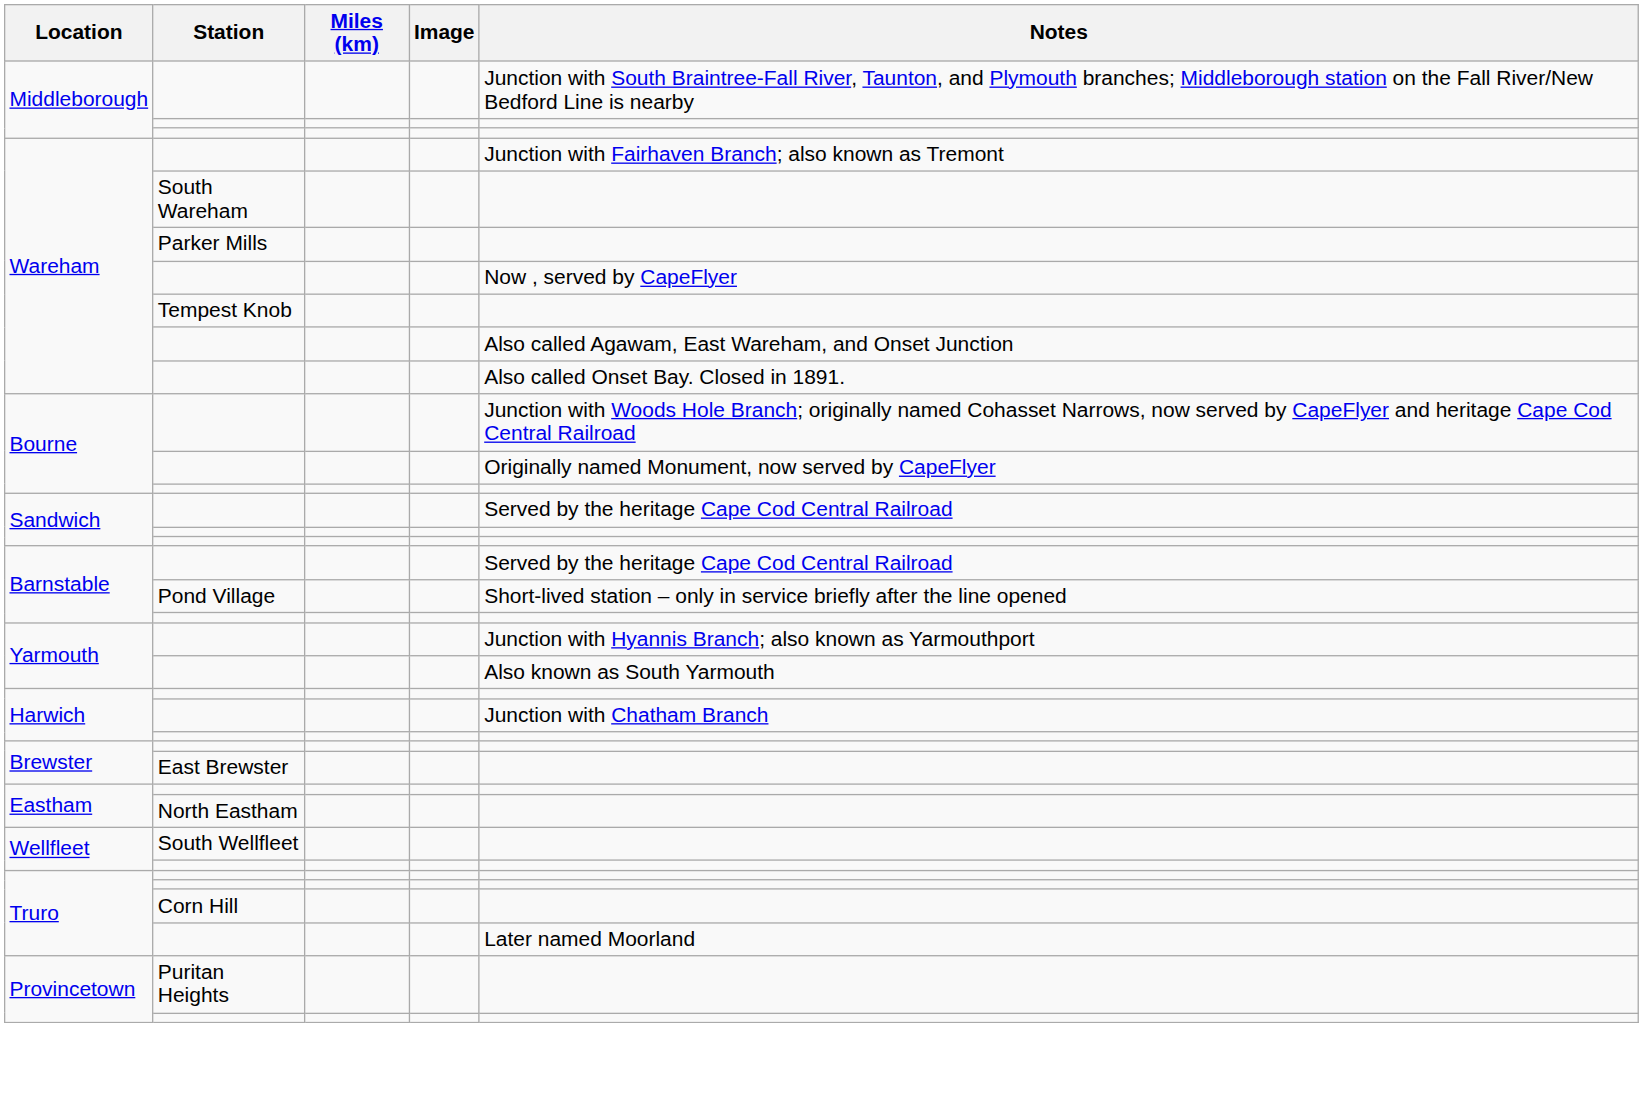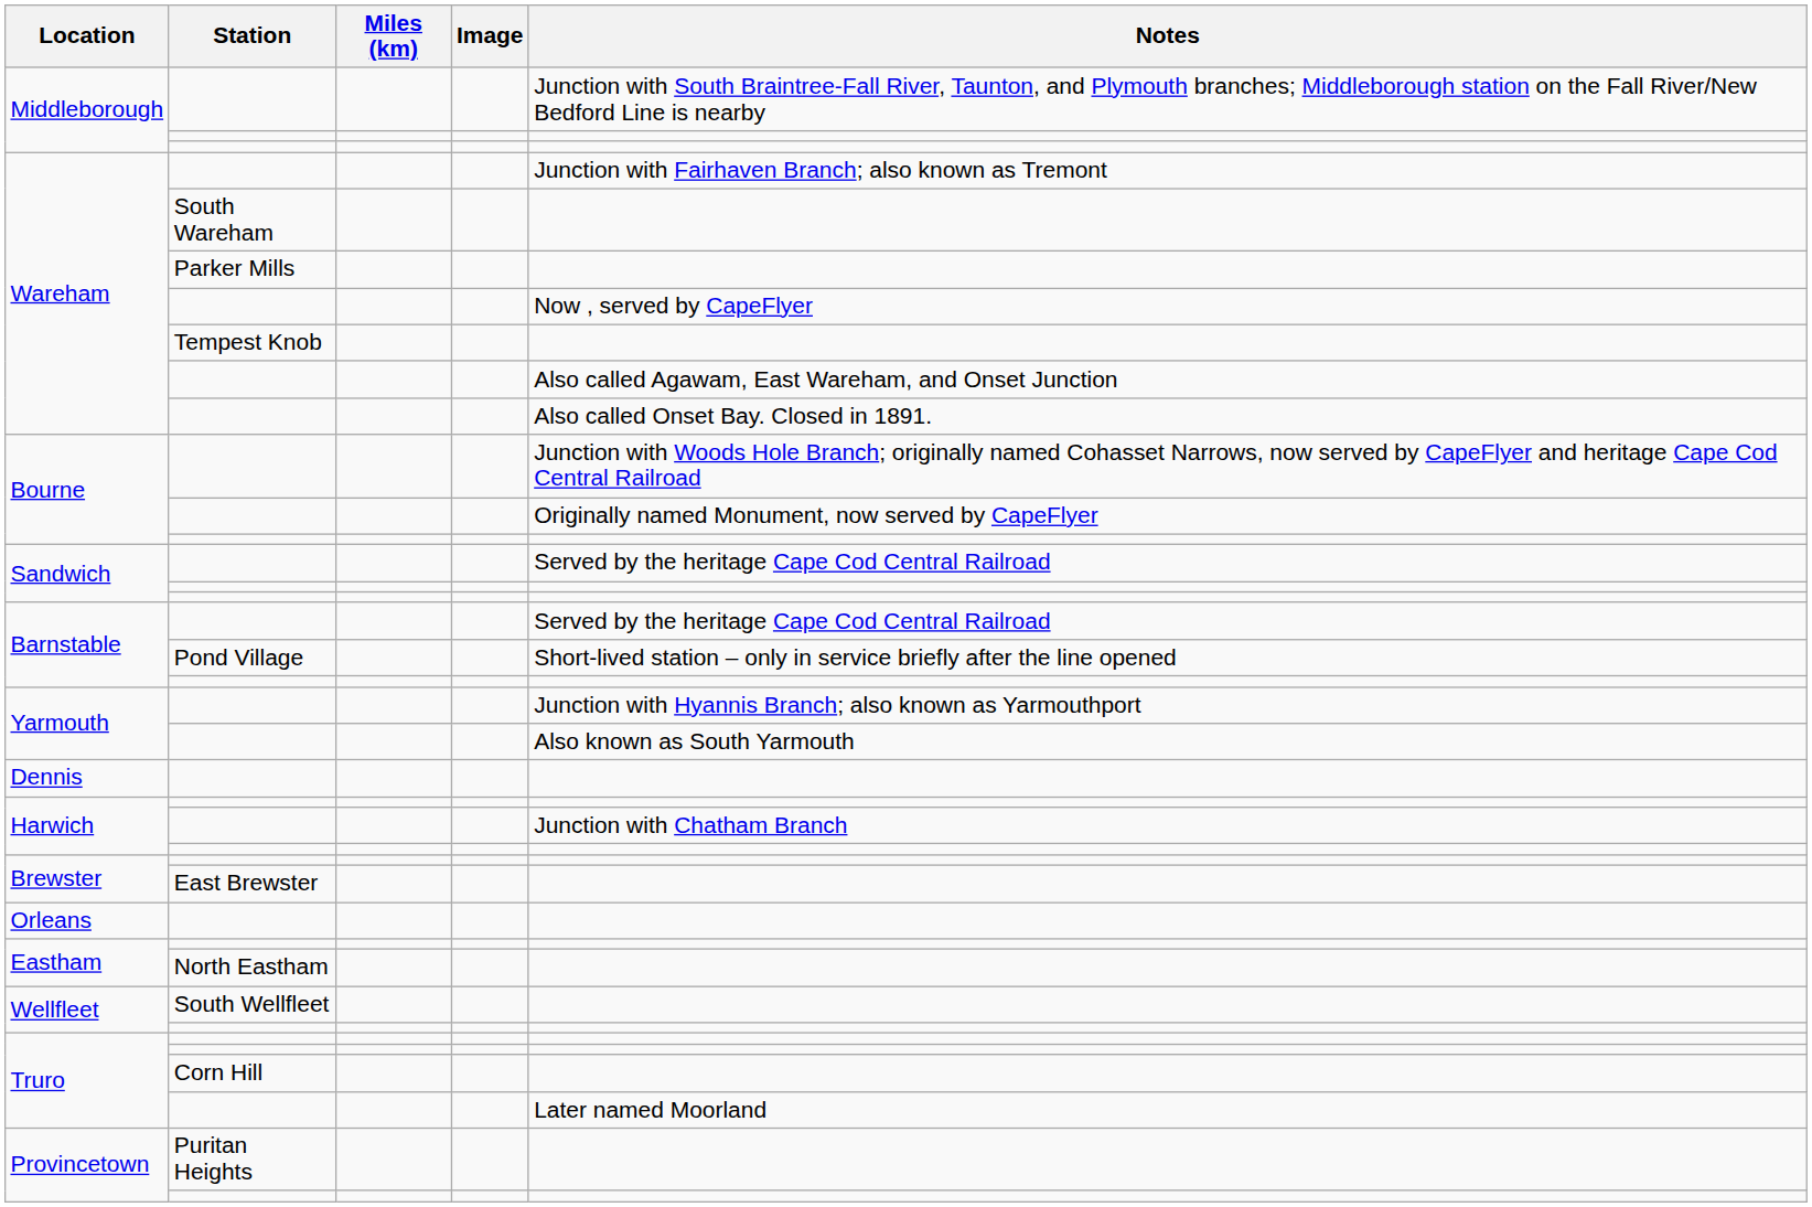+ row: Dennis
+ row: Orleans
